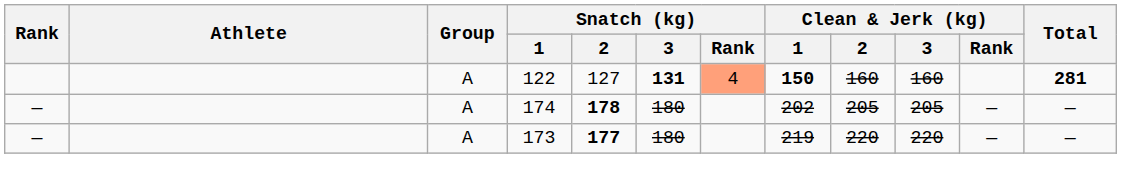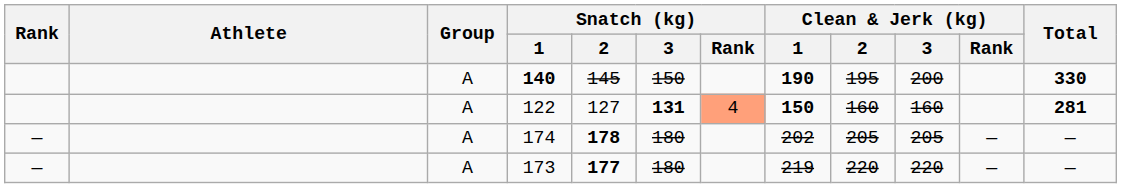+ row: A | 140 | 145 | 150 | 190 | 195 | 200 | 330
